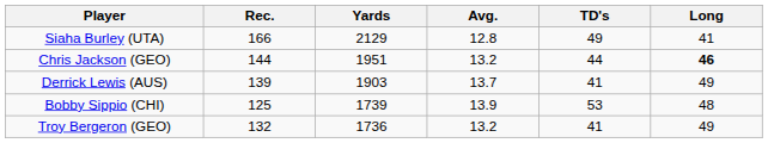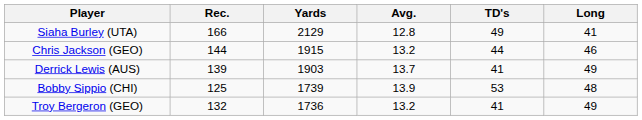Chris Jackson (GEO) | Yards: 1951 -> 1915
Chris Jackson (GEO) | Long: bold -> normal
